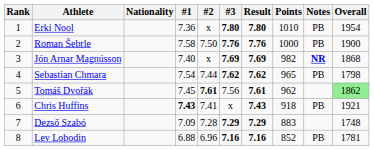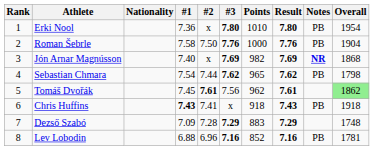columns swapped: Result <-> Points
Roman Šebrle | Overall: 1900 -> 1904
Chris Huffins | Overall: 1921 -> 1918
